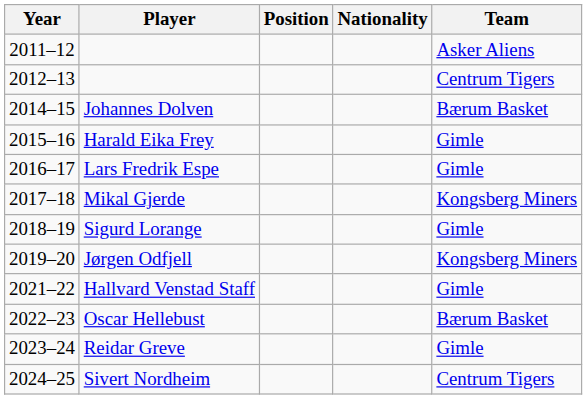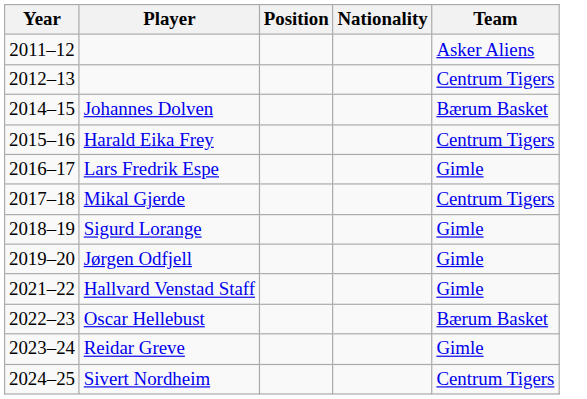Harald Eika Frey | Team: Gimle -> Centrum Tigers
Mikal Gjerde | Team: Kongsberg Miners -> Centrum Tigers
Jørgen Odfjell | Team: Kongsberg Miners -> Gimle
